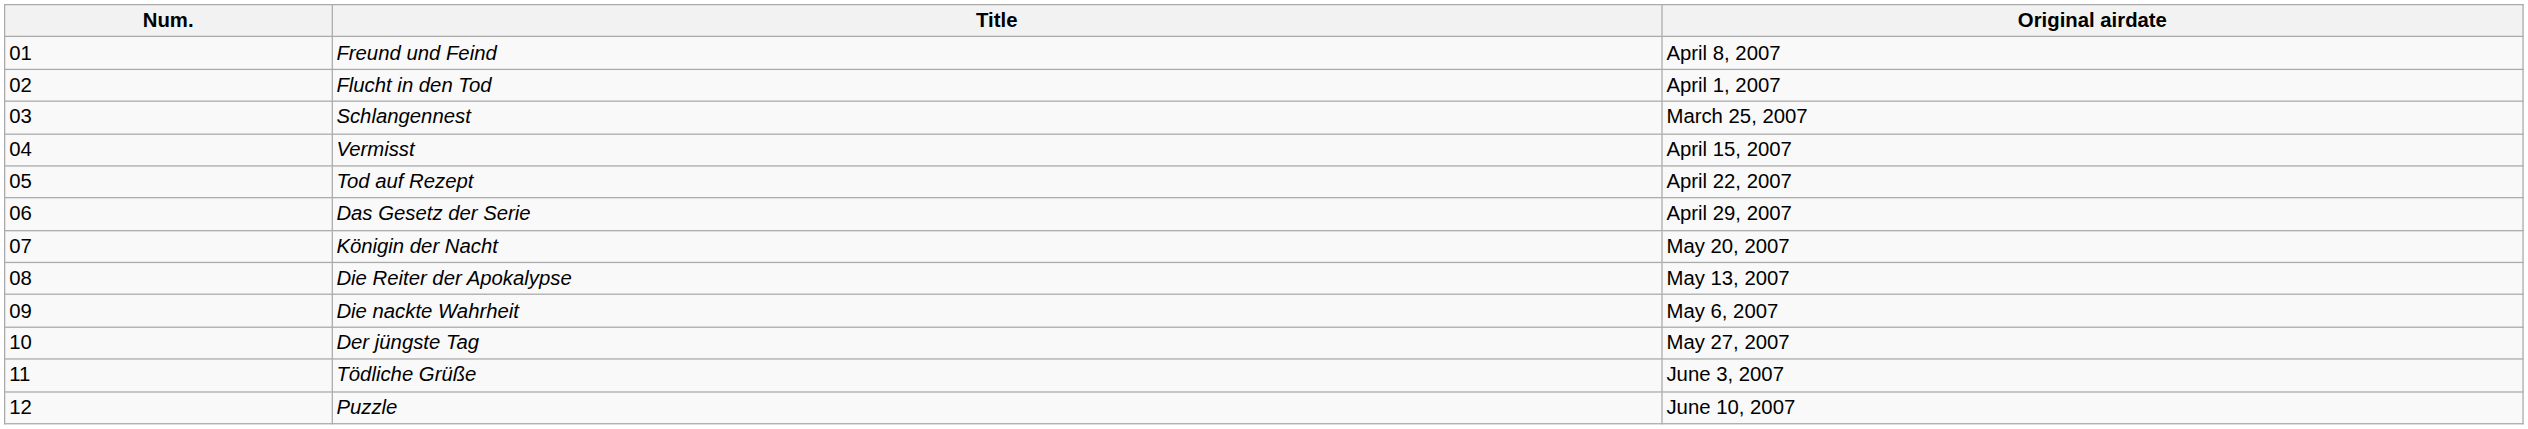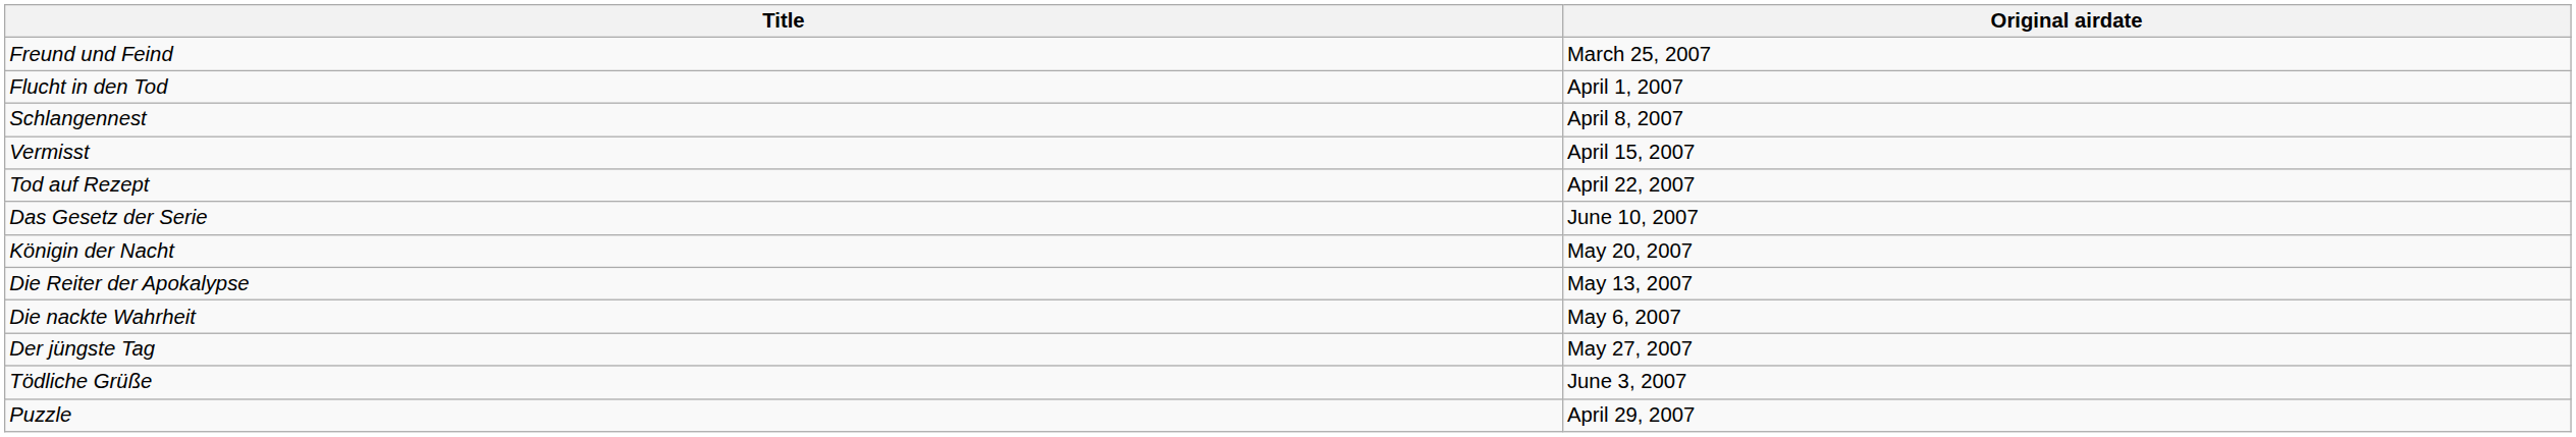- column: Num. | 01 | 02 | 03 | 04 | 05 | 06 | 07 | 08 | 09 | 10 | 11 | 12
Freund und Feind | Original airdate: April 8, 2007 -> March 25, 2007
Schlangennest | Original airdate: March 25, 2007 -> April 8, 2007
Das Gesetz der Serie | Original airdate: April 29, 2007 -> June 10, 2007
Puzzle | Original airdate: June 10, 2007 -> April 29, 2007
